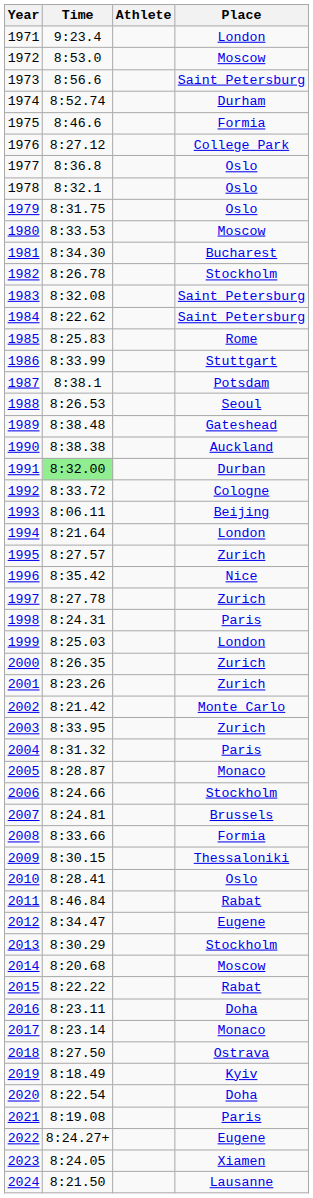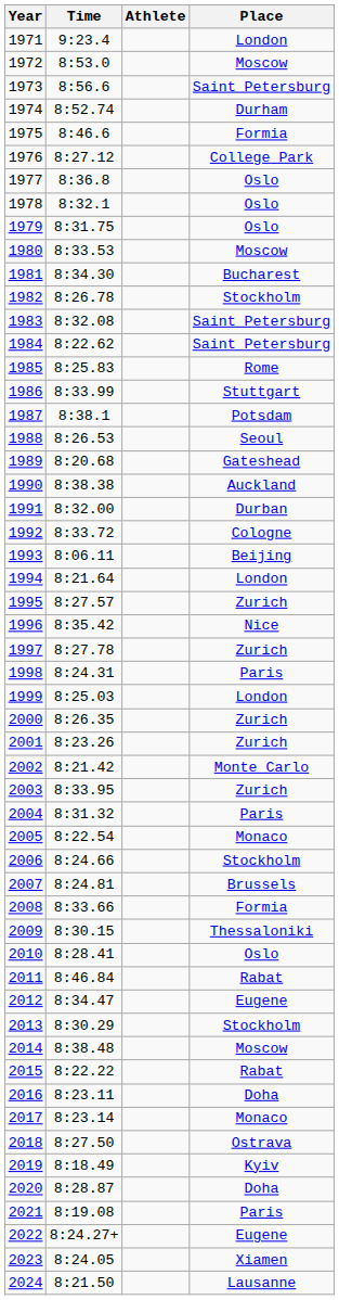1989 | Time: 8:38.48 -> 8:20.68
1991 | Time: lightgreen background -> no background
2005 | Time: 8:28.87 -> 8:22.54
2014 | Time: 8:20.68 -> 8:38.48
2020 | Time: 8:22.54 -> 8:28.87
